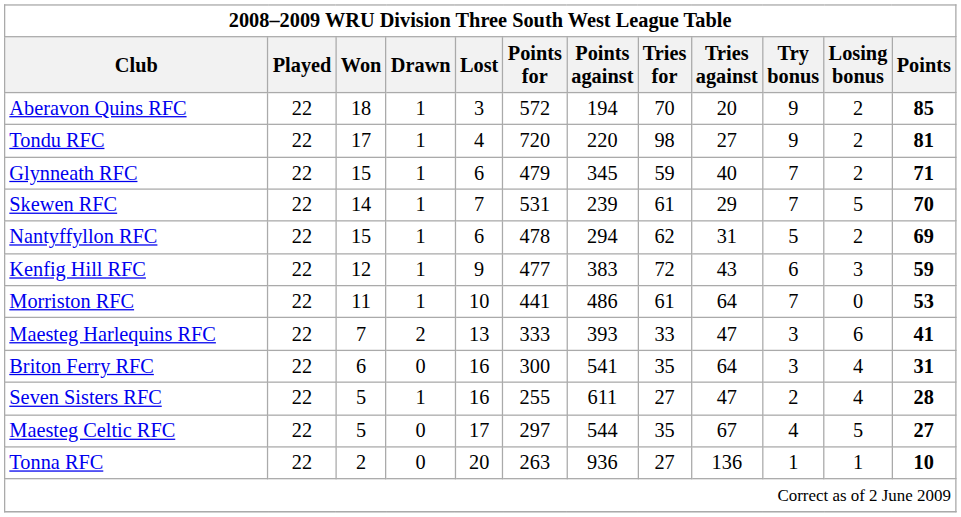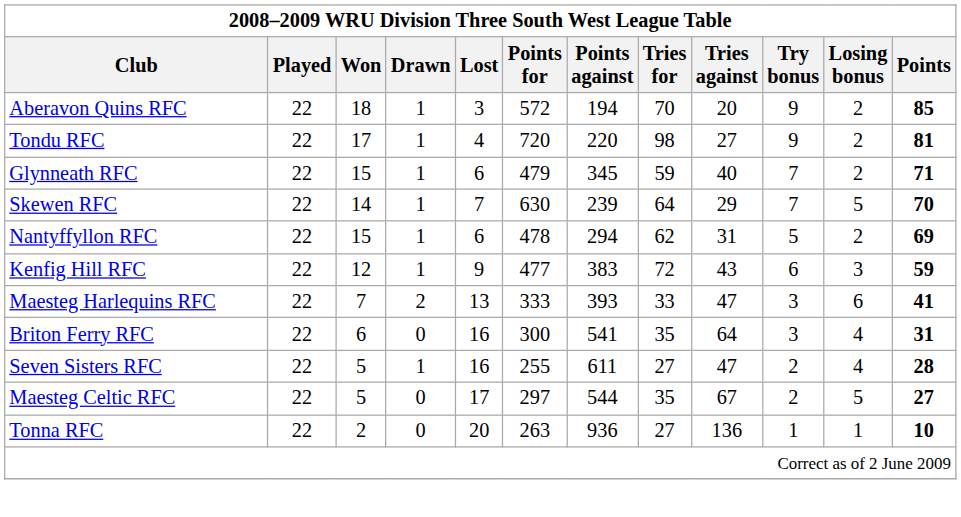Skewen RFC | Points for: 531 -> 630
Skewen RFC | Tries for: 61 -> 64
- row: Morriston RFC | 22 | 11 | 1 | 10 | 441 | 486 | 61 | 64 | 7 | 0 | 53
Maesteg Celtic RFC | Try bonus: 4 -> 2
